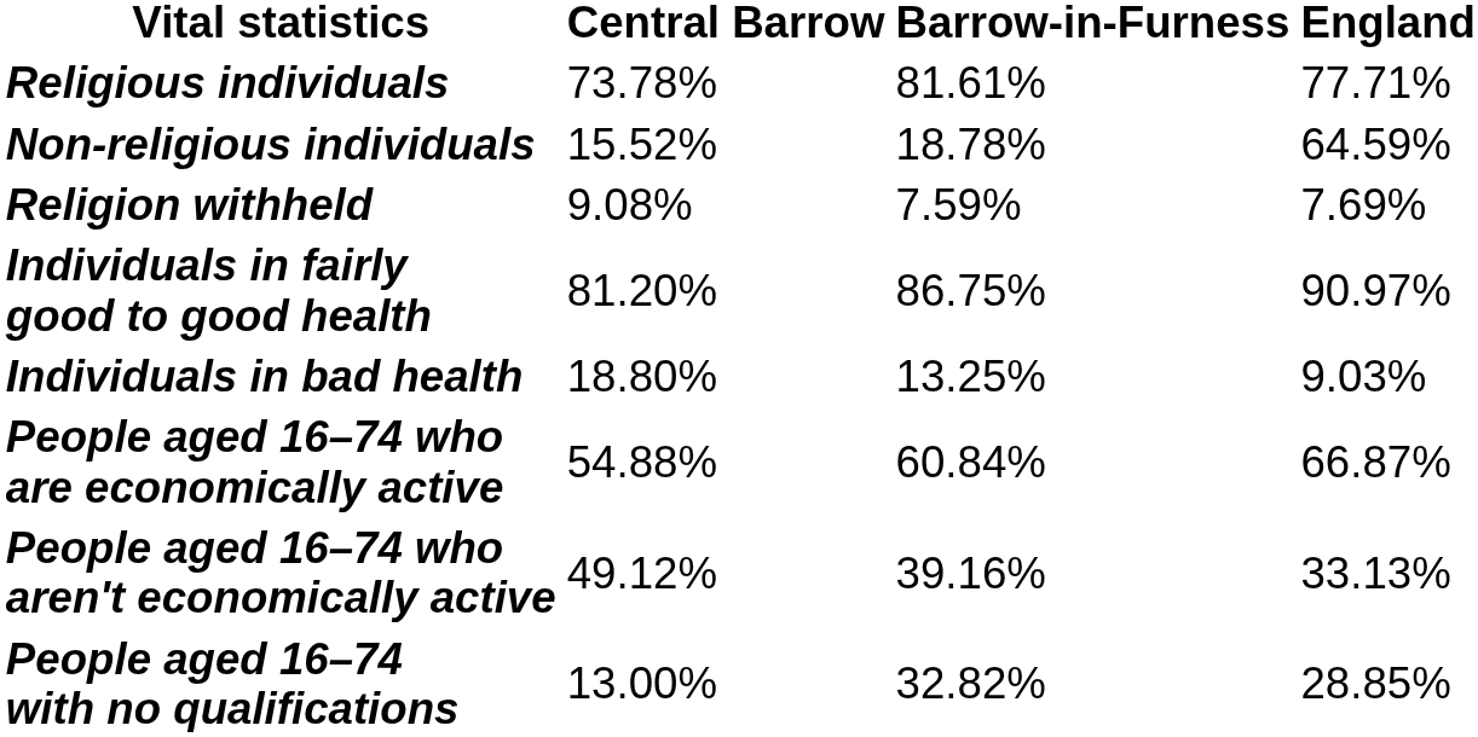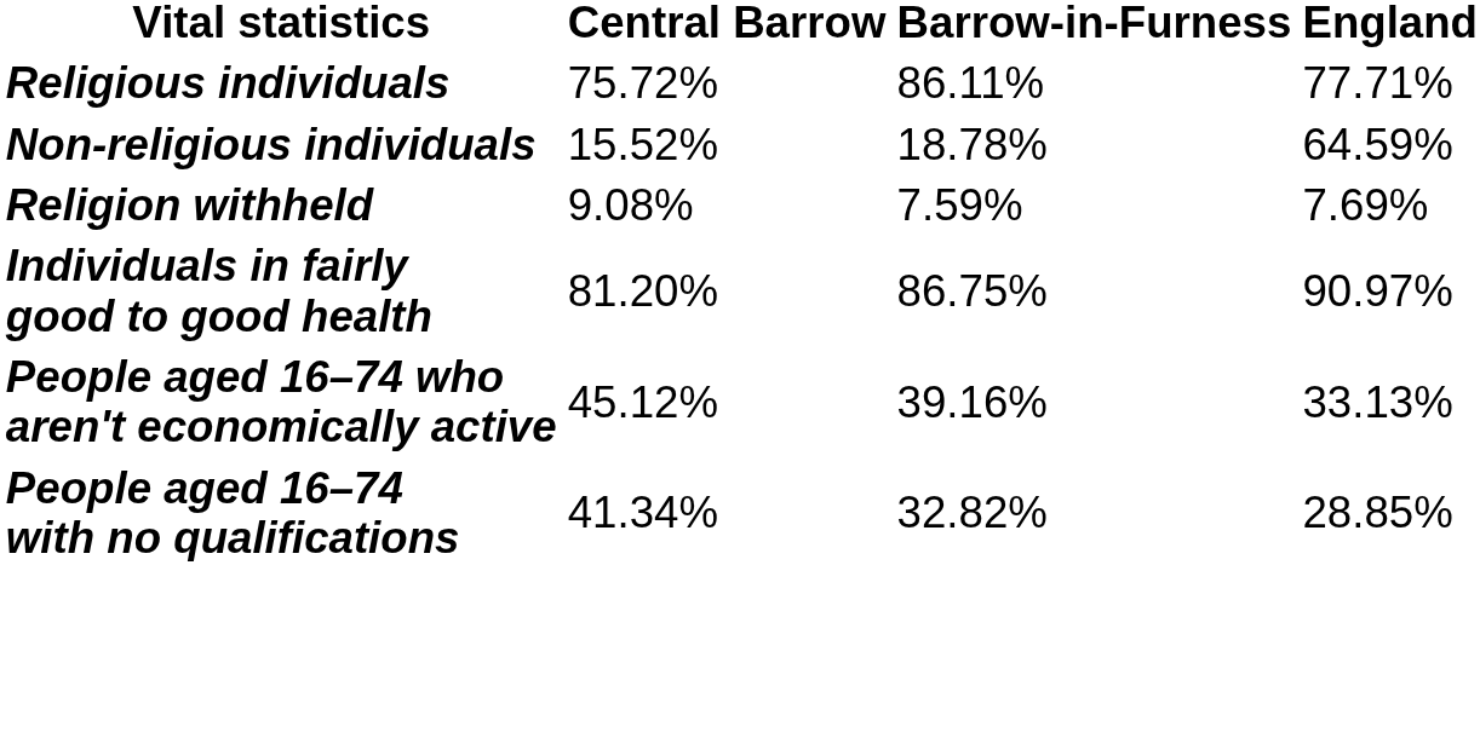Religious individuals | Central Barrow: 73.78% -> 75.72%
Religious individuals | Barrow-in-Furness: 81.61% -> 86.11%
- row: Individuals in bad health | 18.80% | 13.25% | 9.03%
- row: People aged 16–74 who are economically active | 54.88% | 60.84% | 66.87%
People aged 16–74 who aren't economically active | Central Barrow: 49.12% -> 45.12%
People aged 16–74 with no qualifications | Central Barrow: 13.00% -> 41.34%
